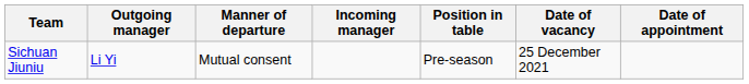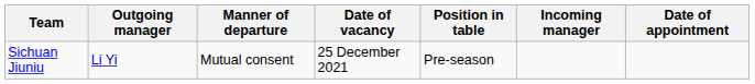columns swapped: Date of vacancy <-> Incoming manager
